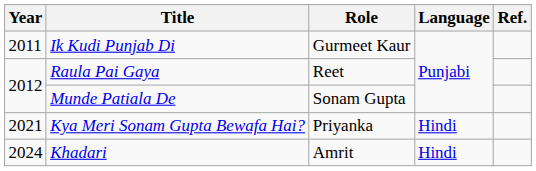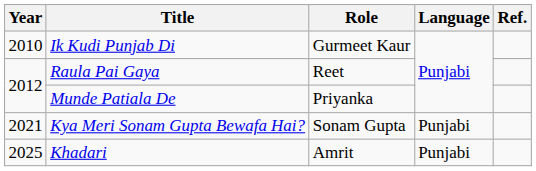Ik Kudi Punjab Di | Year: 2011 -> 2010
Munde Patiala De | Role: Sonam Gupta -> Priyanka
Kya Meri Sonam Gupta Bewafa Hai? | Role: Priyanka -> Sonam Gupta
Kya Meri Sonam Gupta Bewafa Hai? | Language: Hindi -> Punjabi
Khadari | Year: 2024 -> 2025
Khadari | Language: Hindi -> Punjabi
